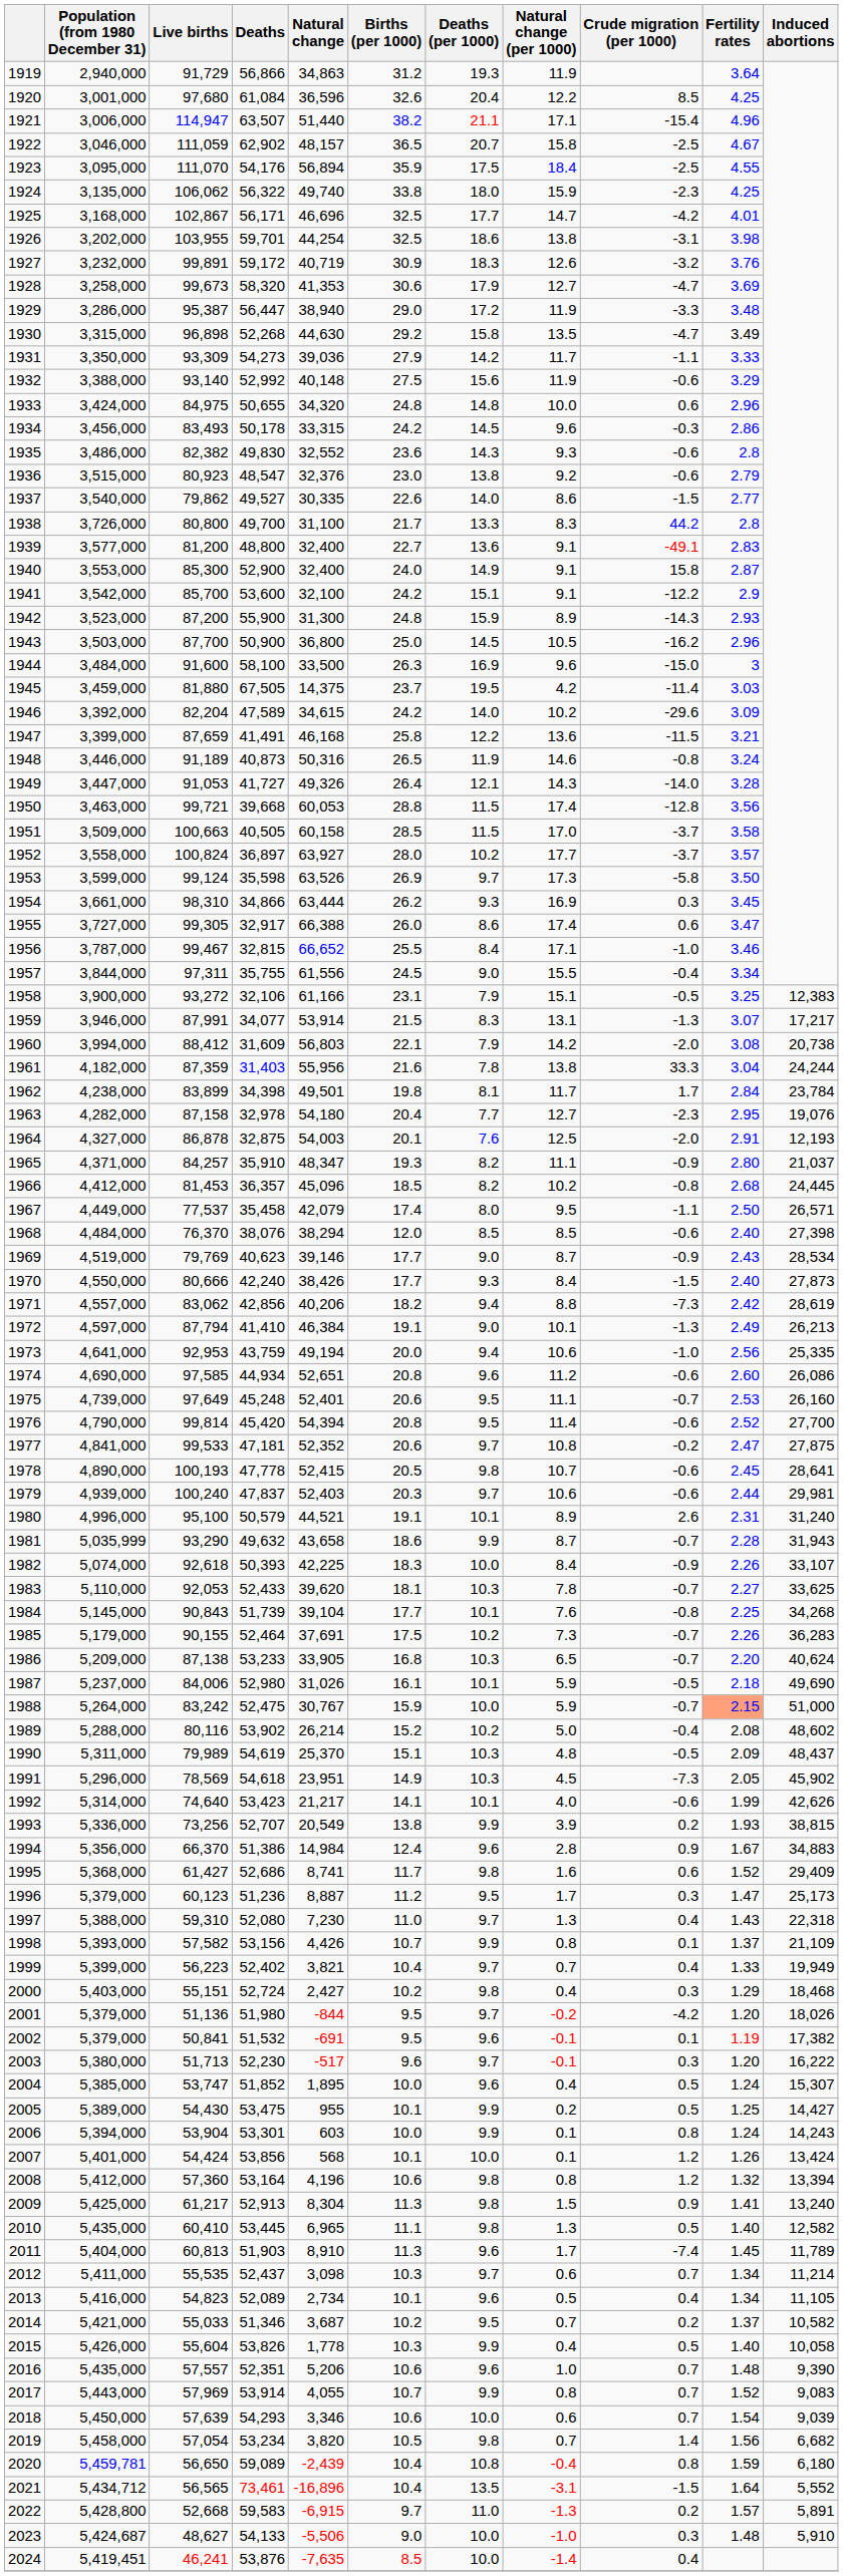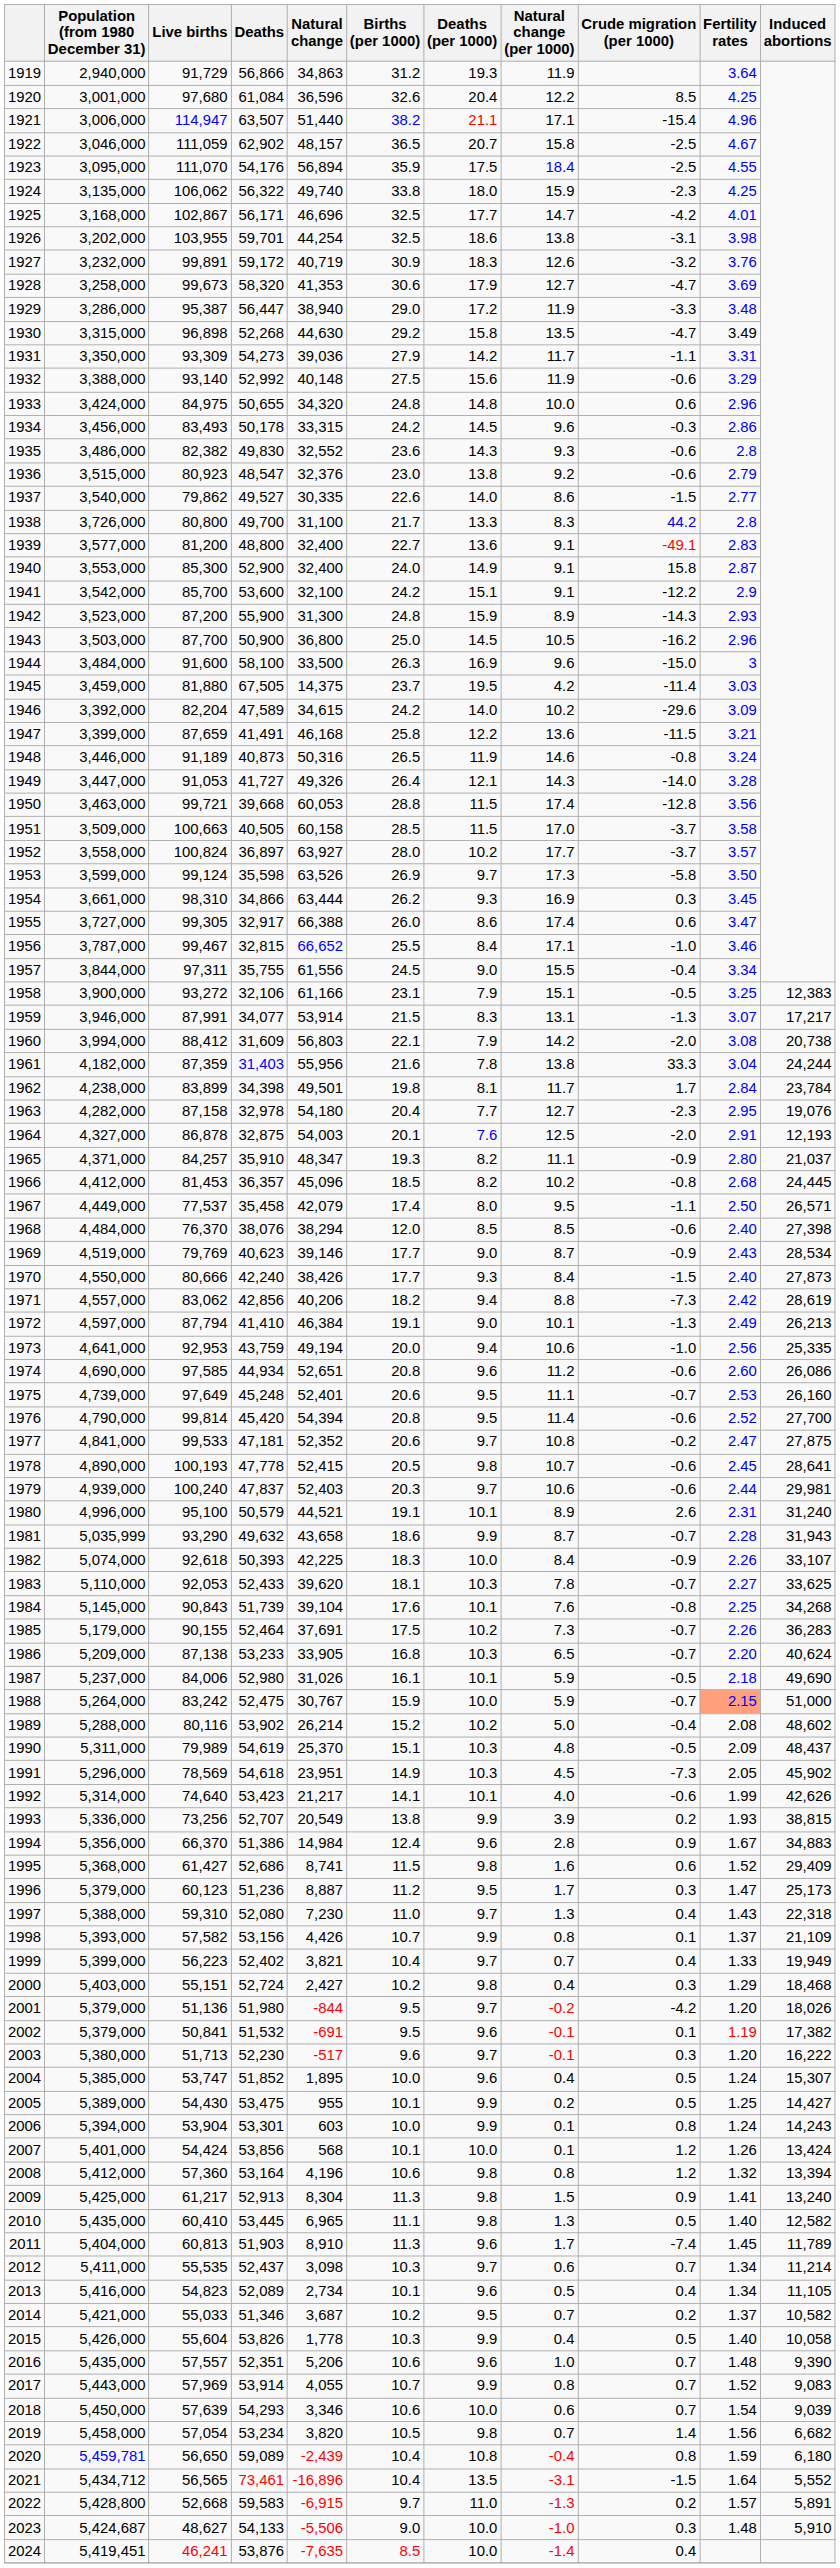1931 | Fertility rates: 3.33 -> 3.31
1984 | Births (per 1000): 17.7 -> 17.6
1995 | Births (per 1000): 11.7 -> 11.5
